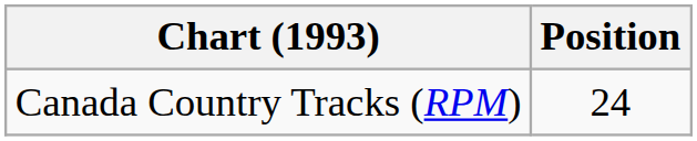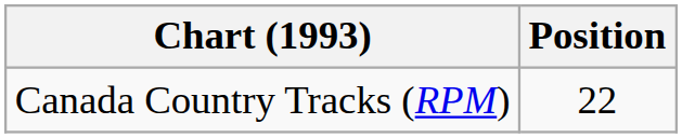Canada Country Tracks (RPM) | Position: 24 -> 22
